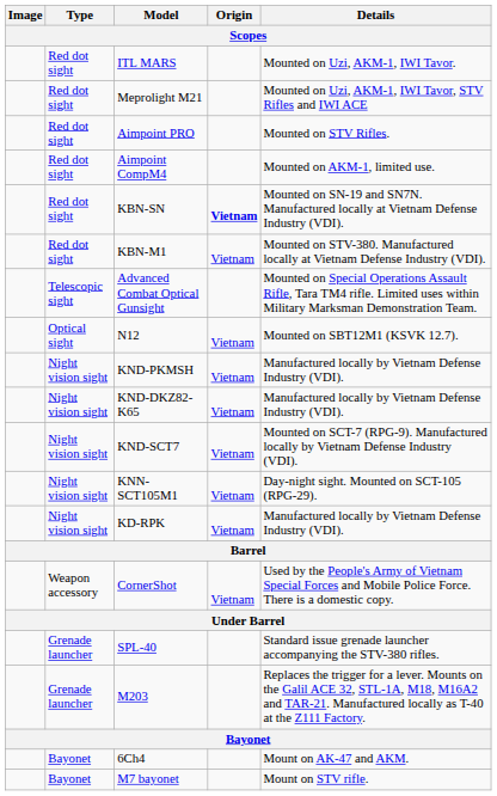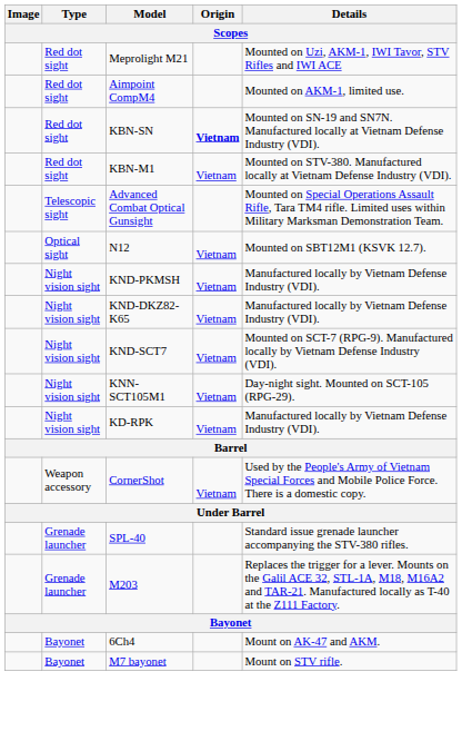- row: Red dot sight | ITL MARS | Mounted on Uzi, AKM-1, IWI Tavor.
- row: Red dot sight | Aimpoint PRO | Mounted on STV Rifles.
